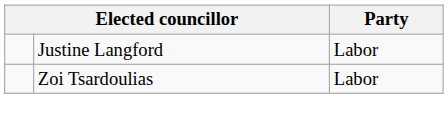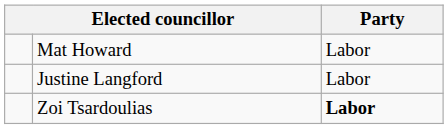+ row: Mat Howard | Labor
Zoi Tsardoulias | Party: normal -> bold
